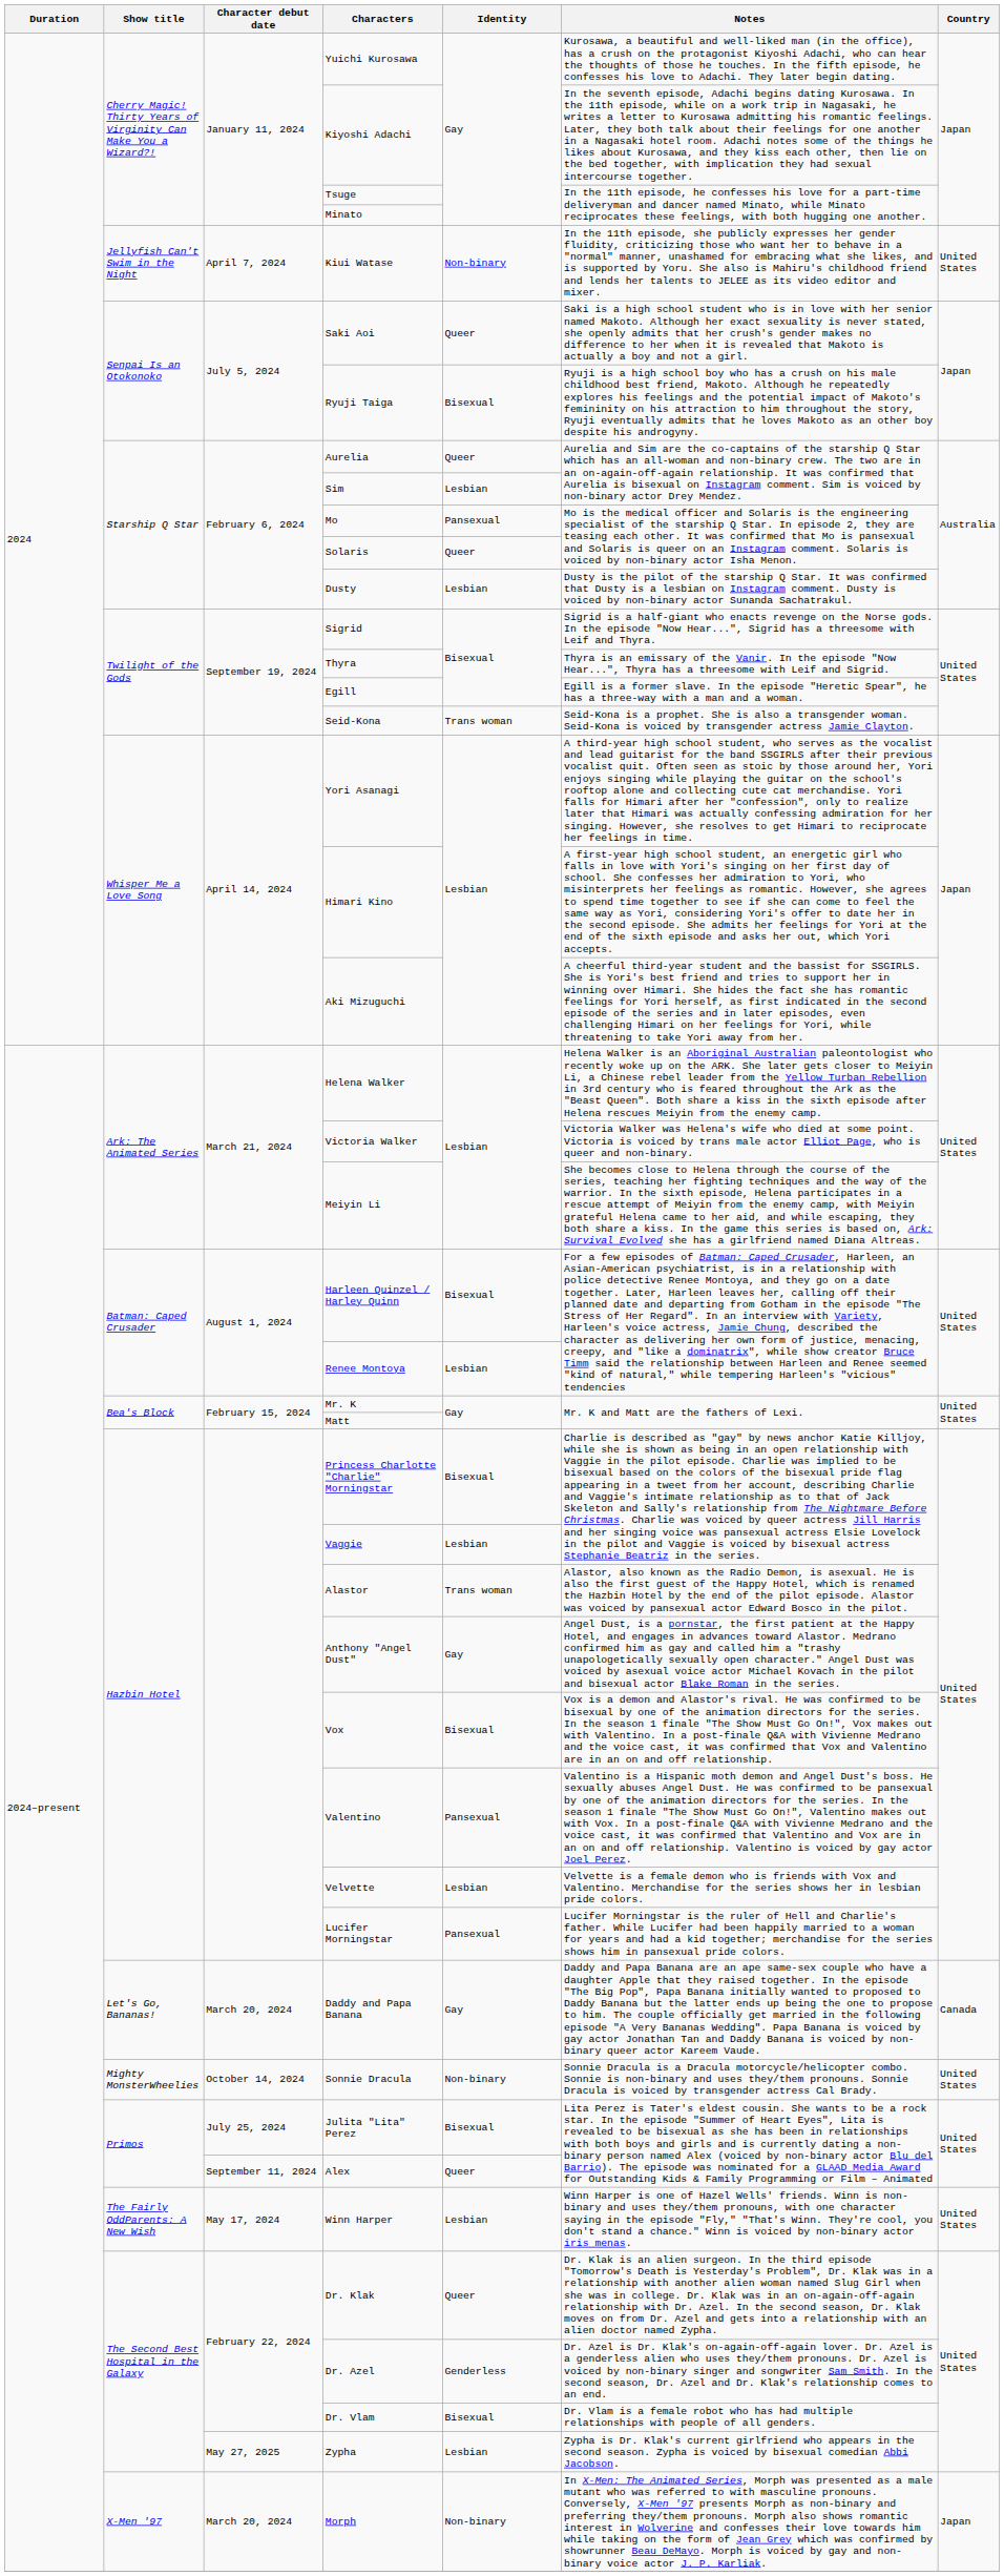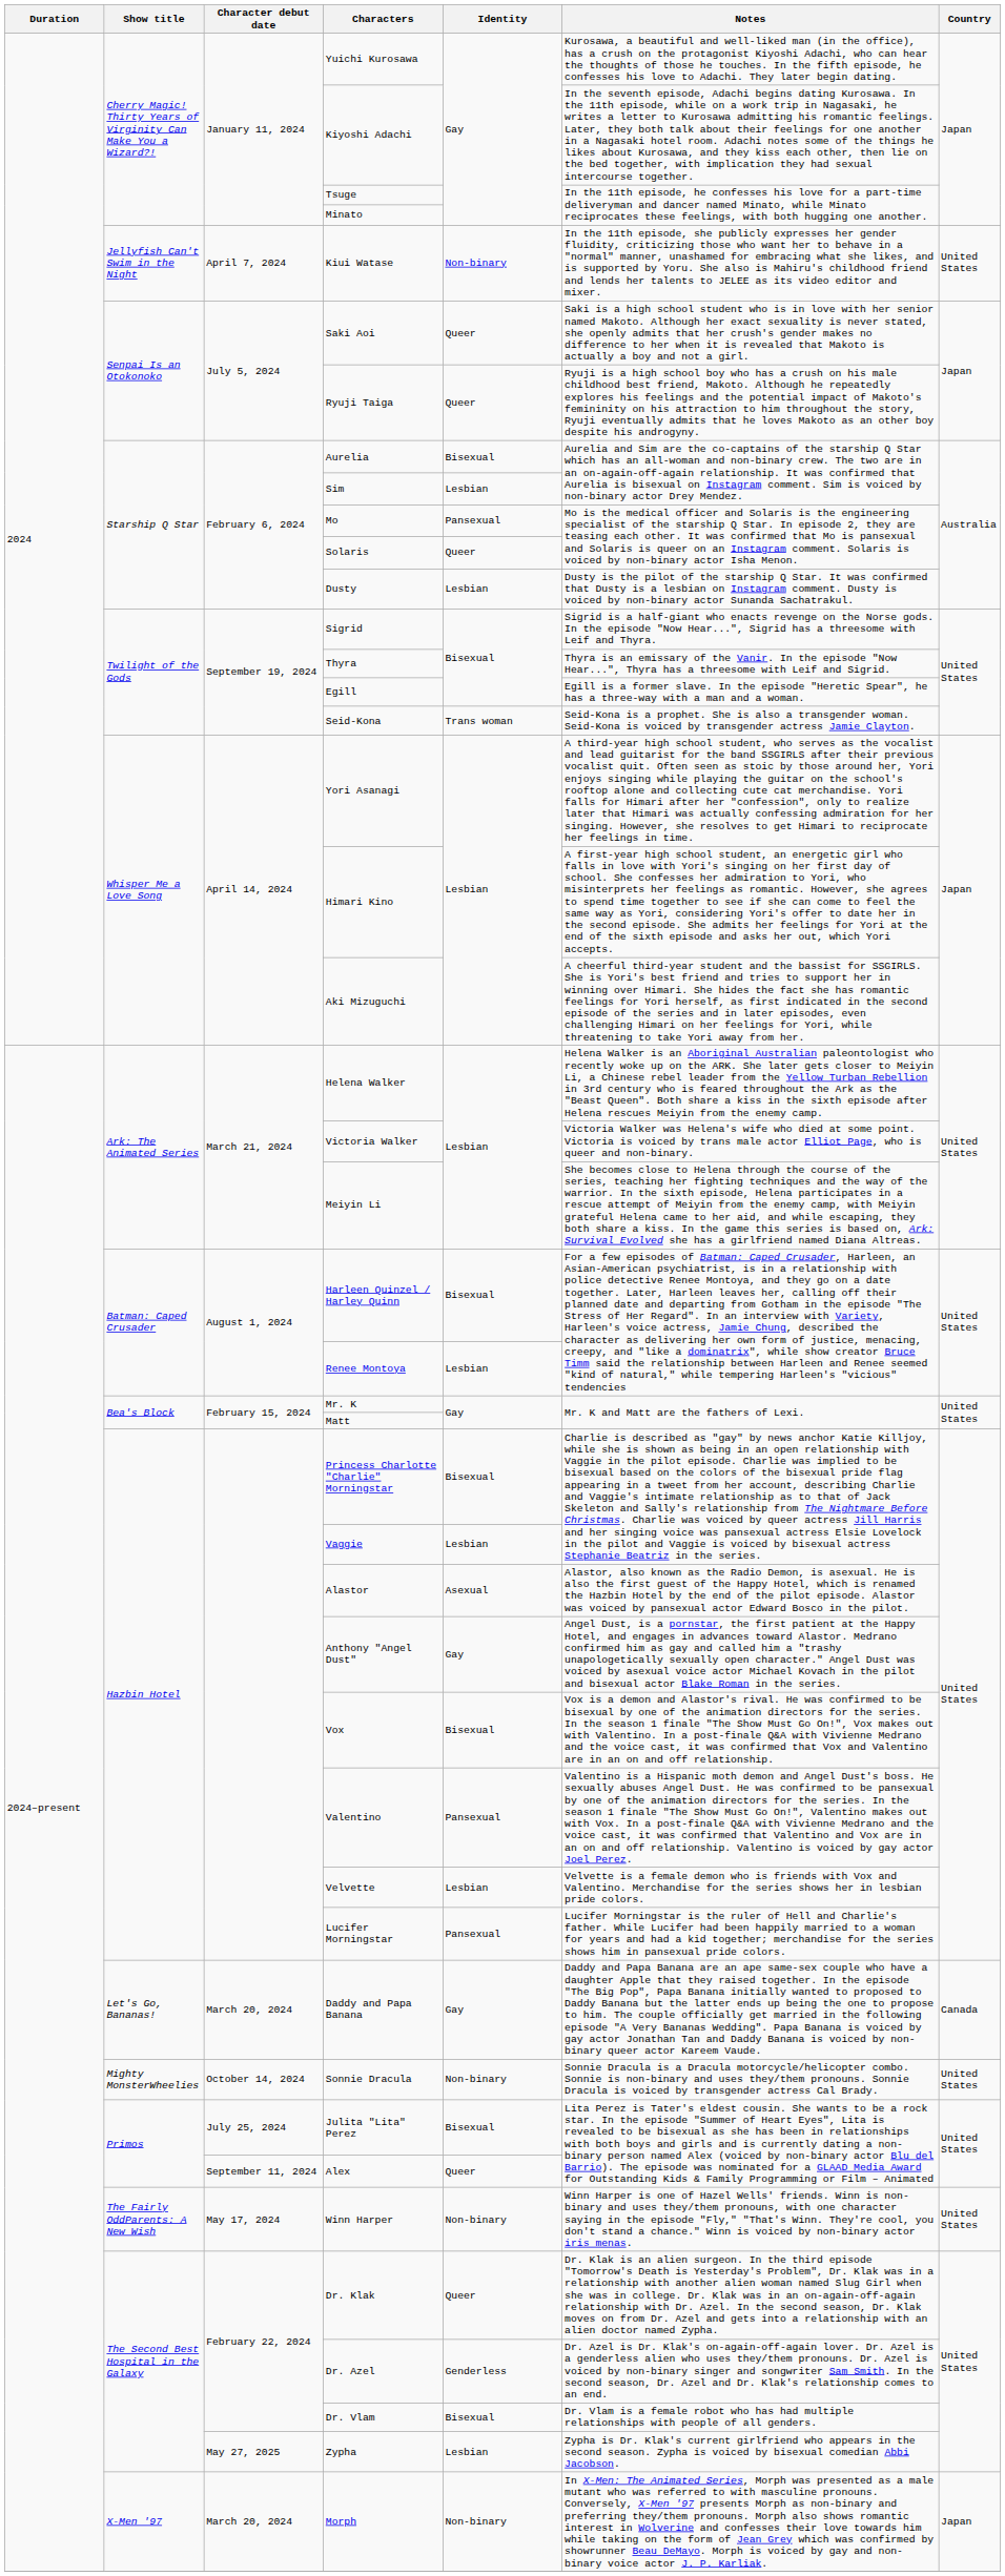Ryuji Taiga | Identity: Bisexual -> Queer
Aurelia | Identity: Queer -> Bisexual
Alastor | Identity: Trans woman -> Asexual
Winn Harper | Identity: Lesbian -> Non-binary
